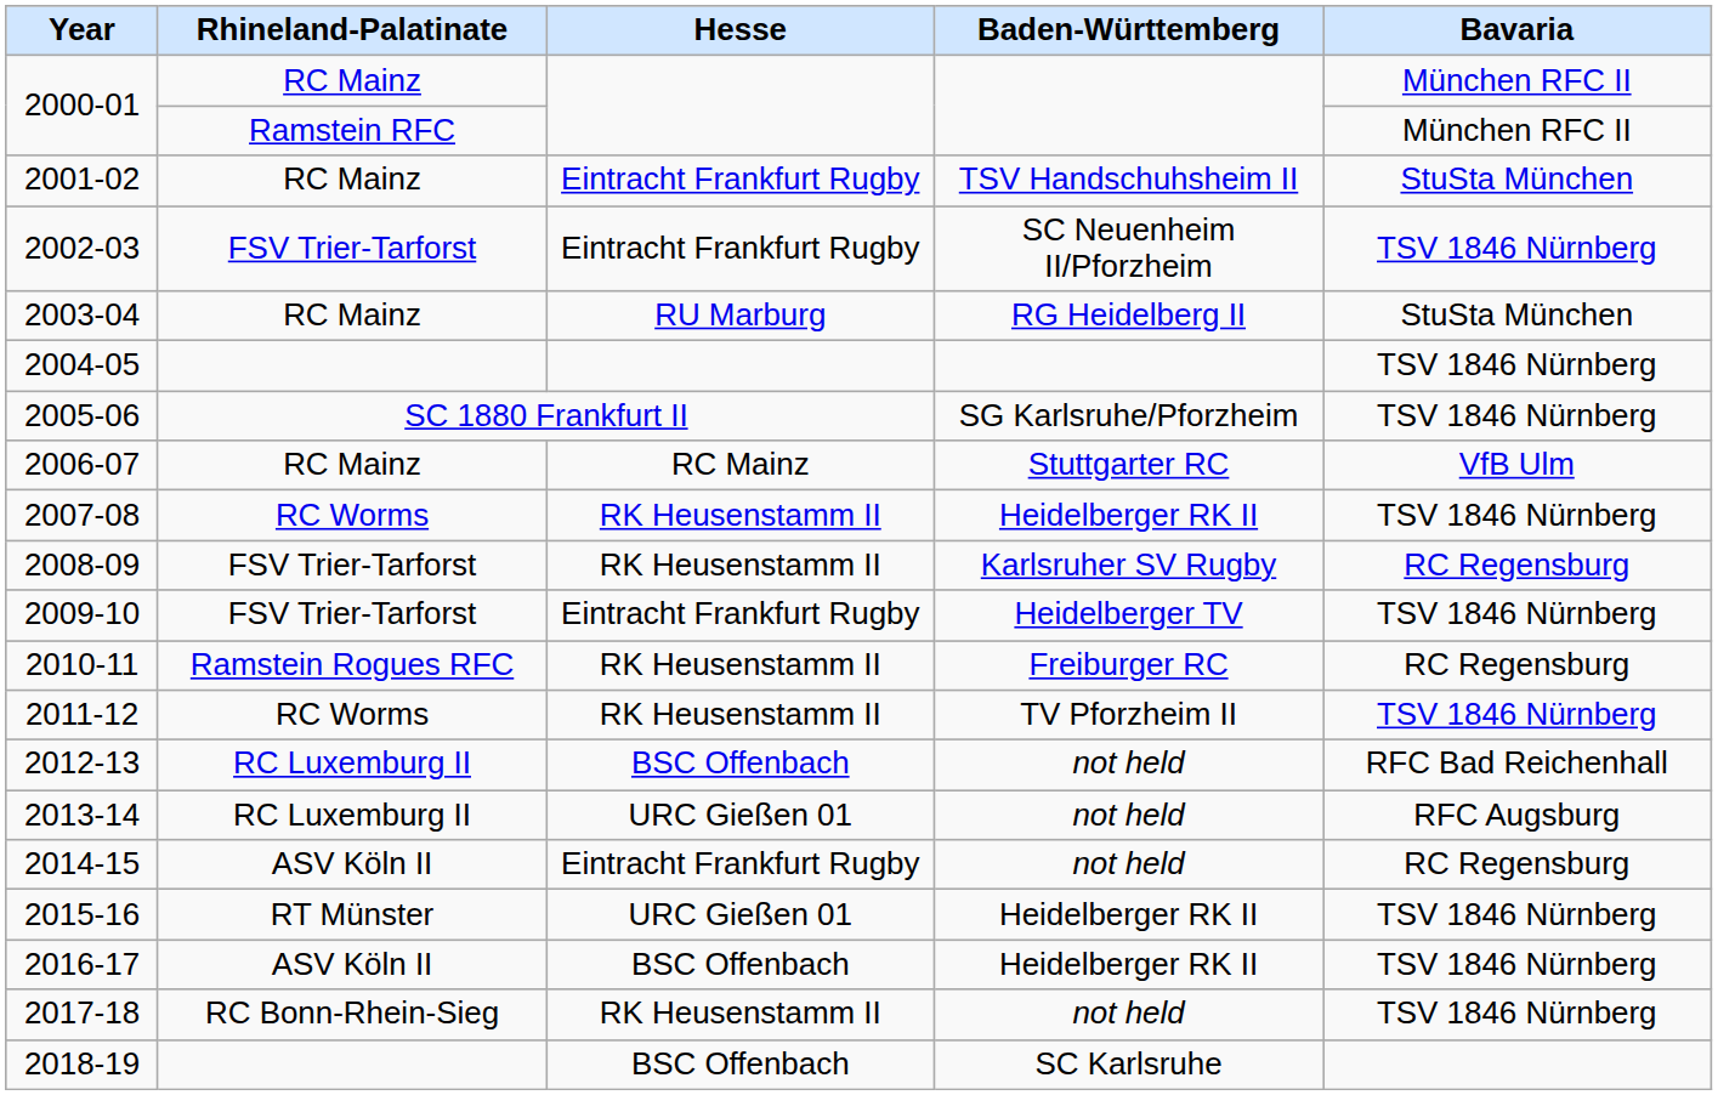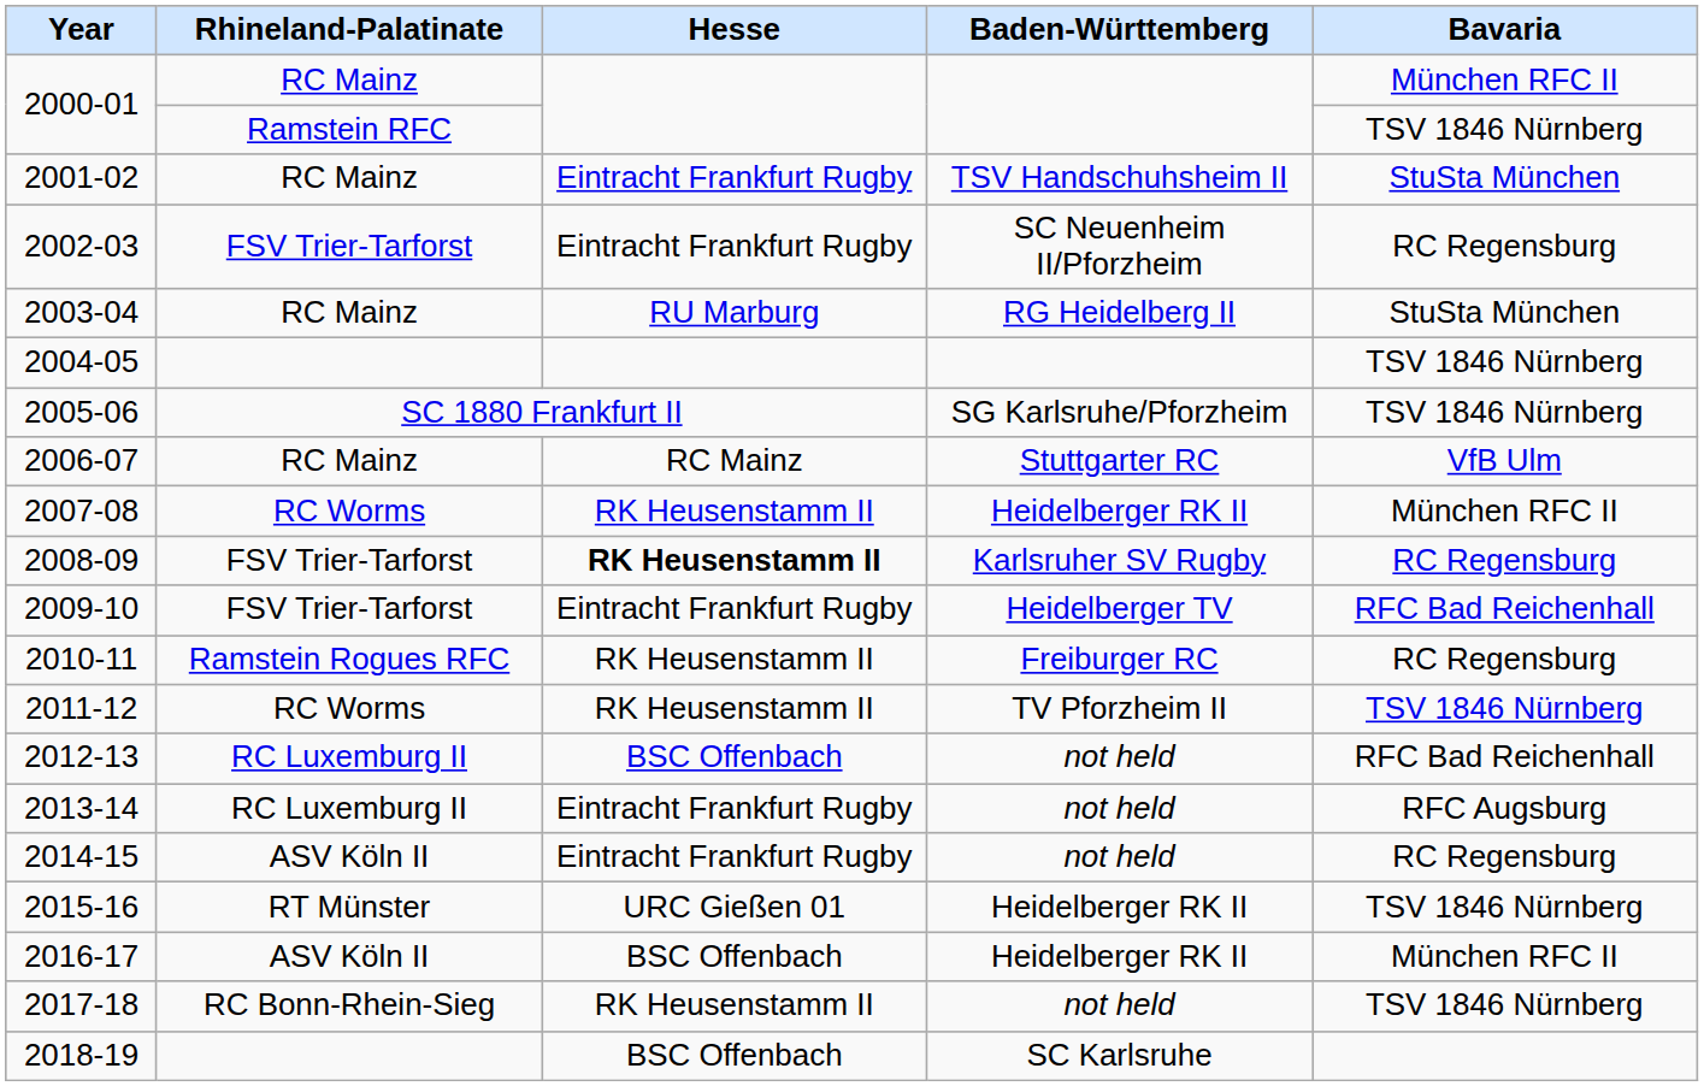2000-01 / Ramstein RFC | Bavaria: München RFC II -> TSV 1846 Nürnberg
2002-03 | Bavaria: TSV 1846 Nürnberg -> RC Regensburg
2007-08 | Bavaria: TSV 1846 Nürnberg -> München RFC II
2008-09 | Hesse: normal -> bold
2009-10 | Bavaria: TSV 1846 Nürnberg -> RFC Bad Reichenhall
2013-14 | Hesse: URC Gießen 01 -> Eintracht Frankfurt Rugby
2016-17 | Bavaria: TSV 1846 Nürnberg -> München RFC II
